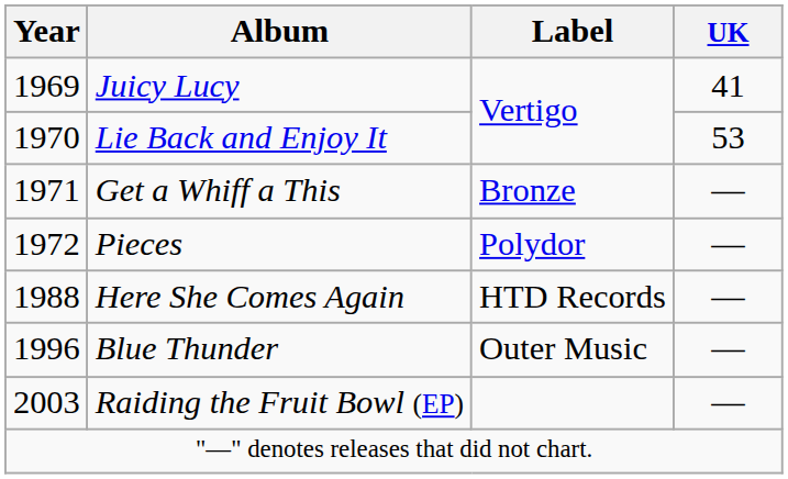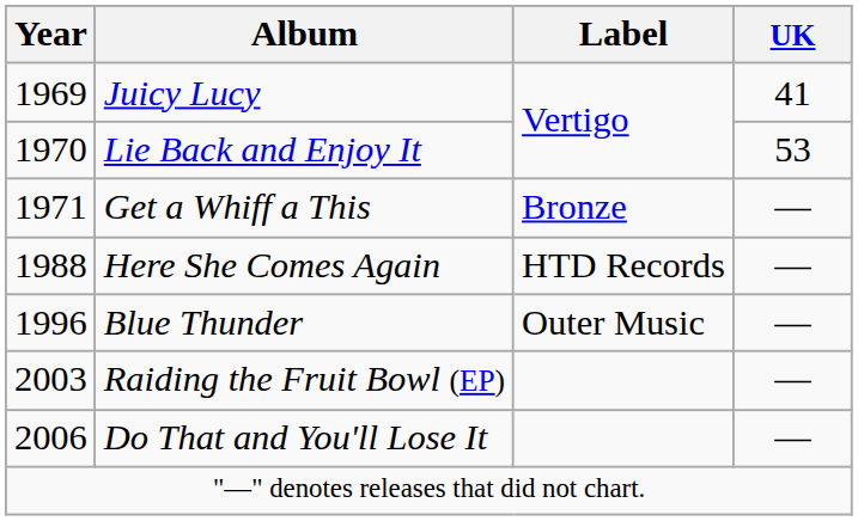- row: 1972 | Pieces | Polydor | —
+ row: 2006 | Do That and You'll Lose It | —
